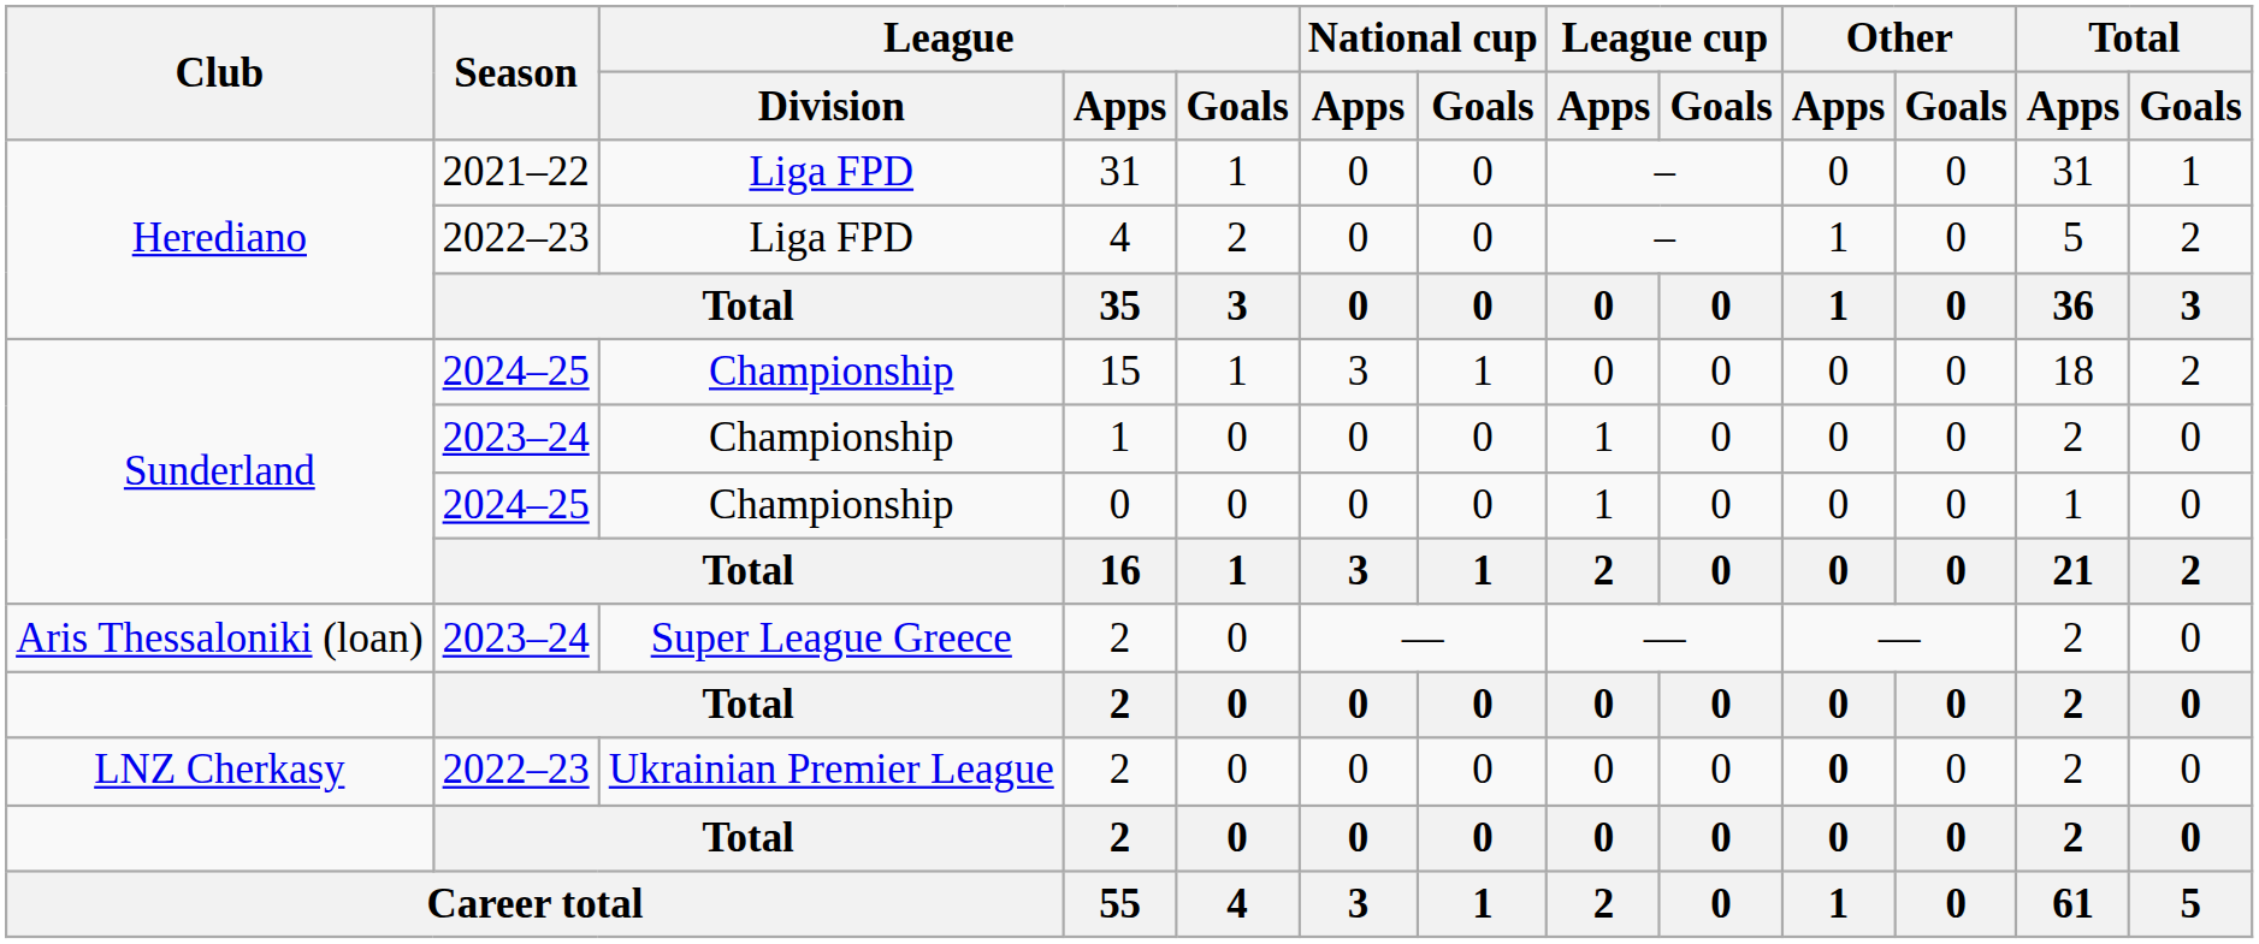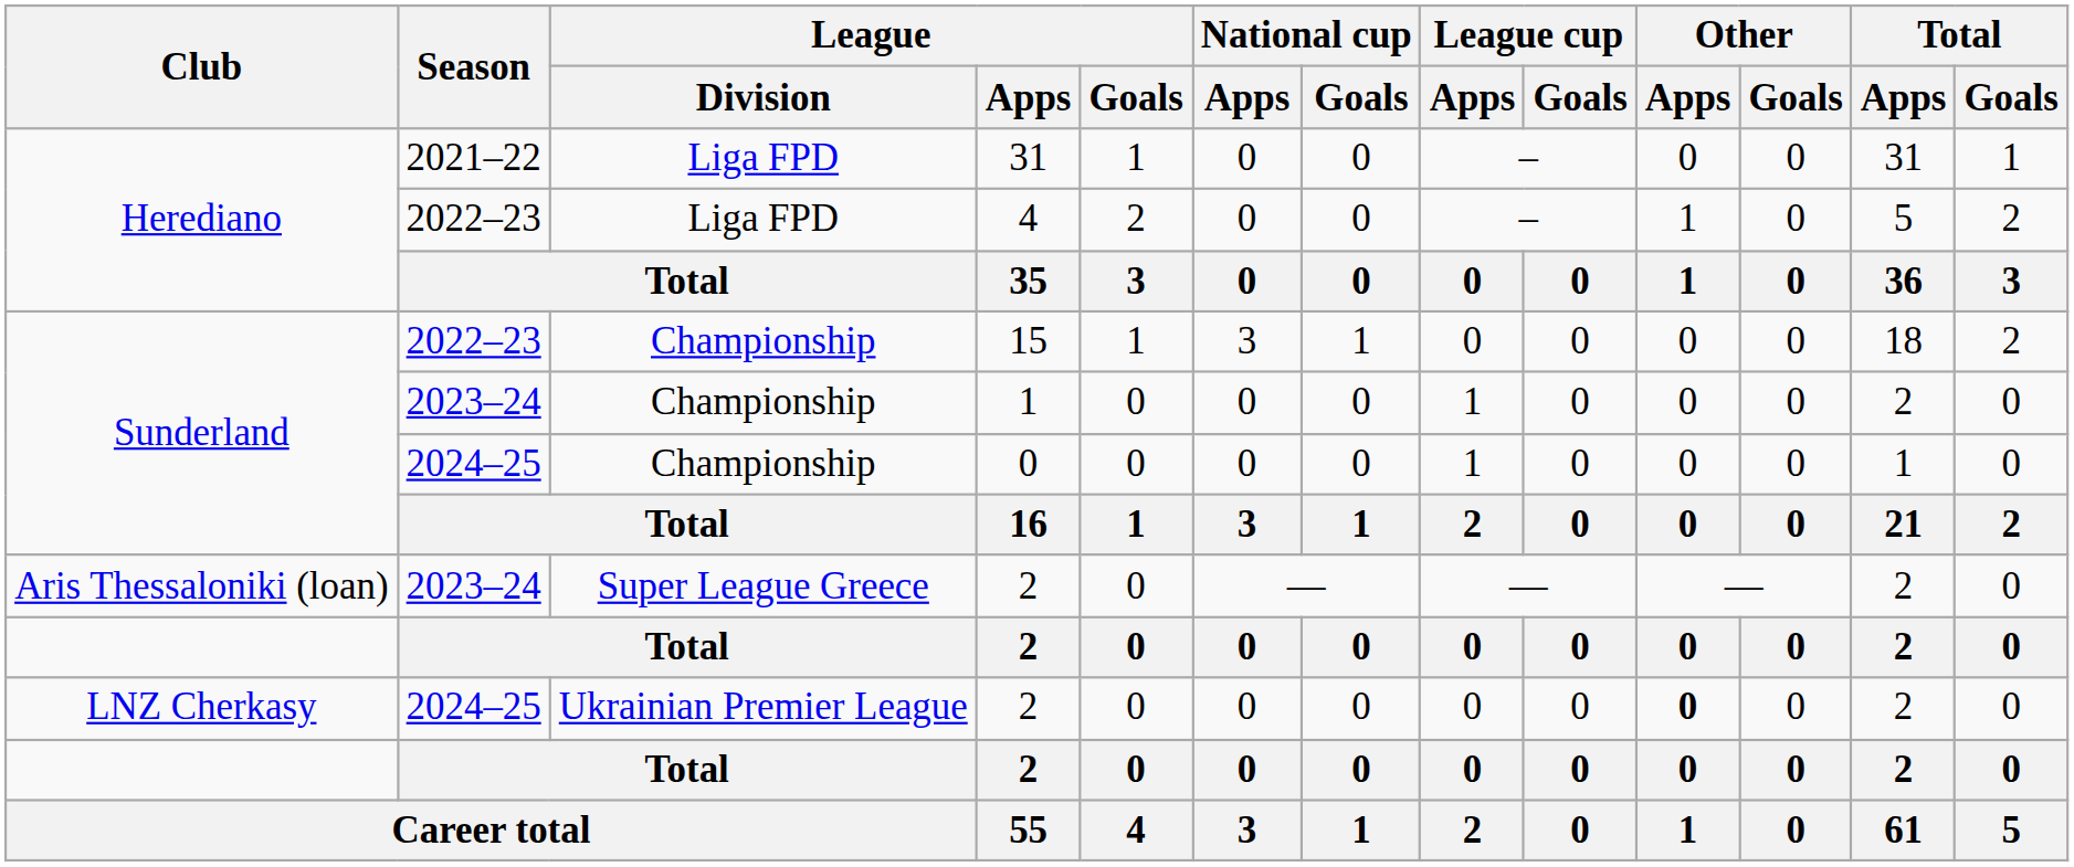15 | Season: 2024–25 -> 2022–23
LNZ Cherkasy / 2 | Season: 2022–23 -> 2024–25
